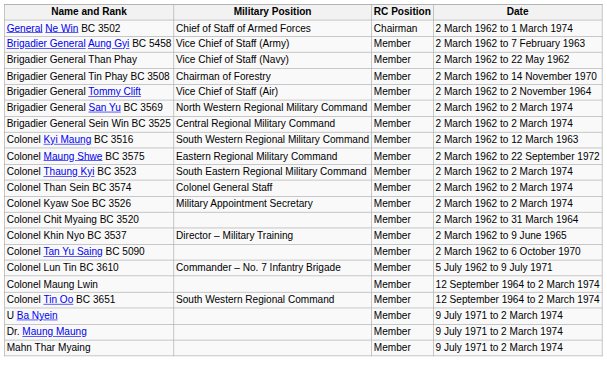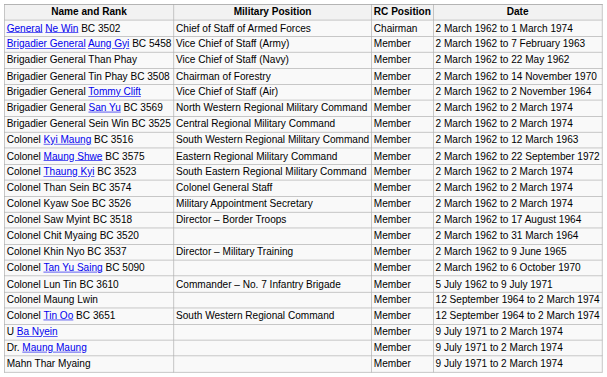+ row: Colonel Saw Myint BC 3518 | Director – Border Troops | Member | 2 March 1962 to 17 August 1964
